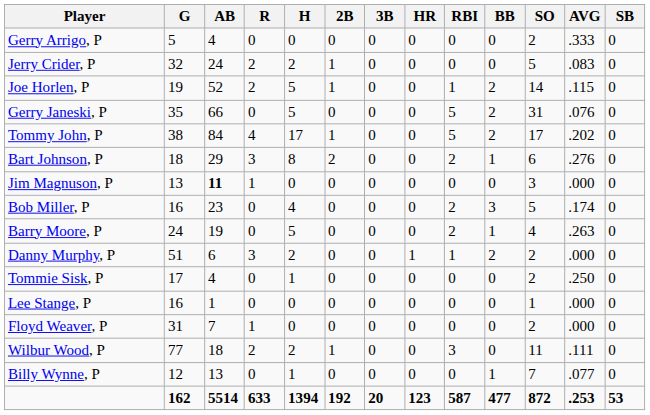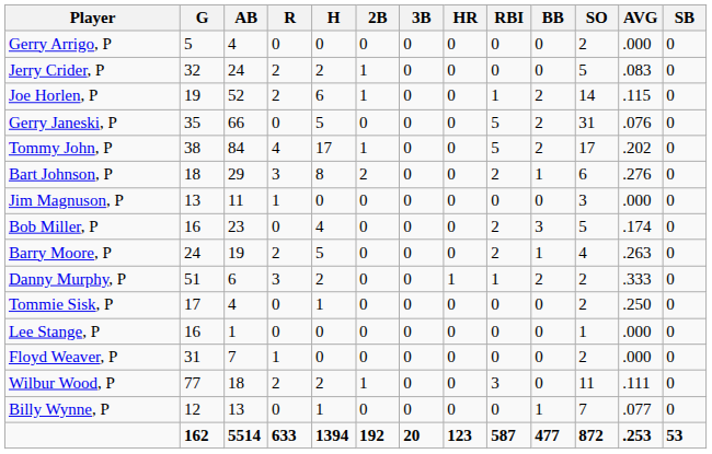Gerry Arrigo, P | AVG: .333 -> .000
Joe Horlen, P | H: 5 -> 6
Jim Magnuson, P | AB: bold -> normal
Barry Moore, P | R: 0 -> 2
Danny Murphy, P | AVG: .000 -> .333
